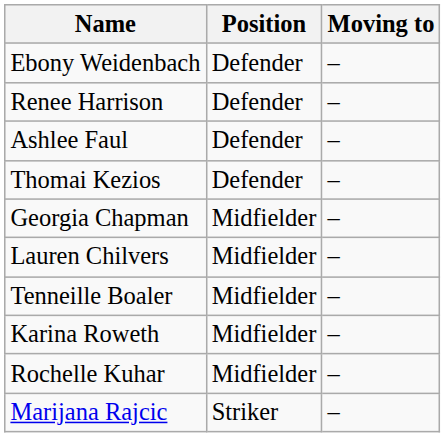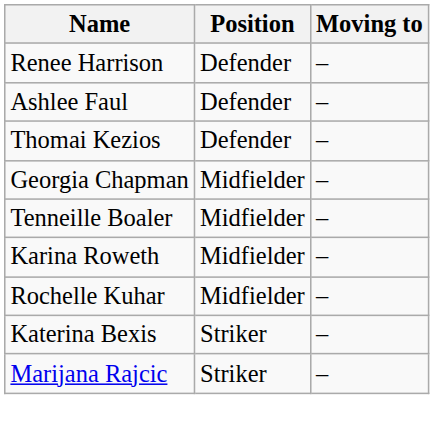- row: Ebony Weidenbach | Defender | –
- row: Lauren Chilvers | Midfielder | –
+ row: Katerina Bexis | Striker | –
